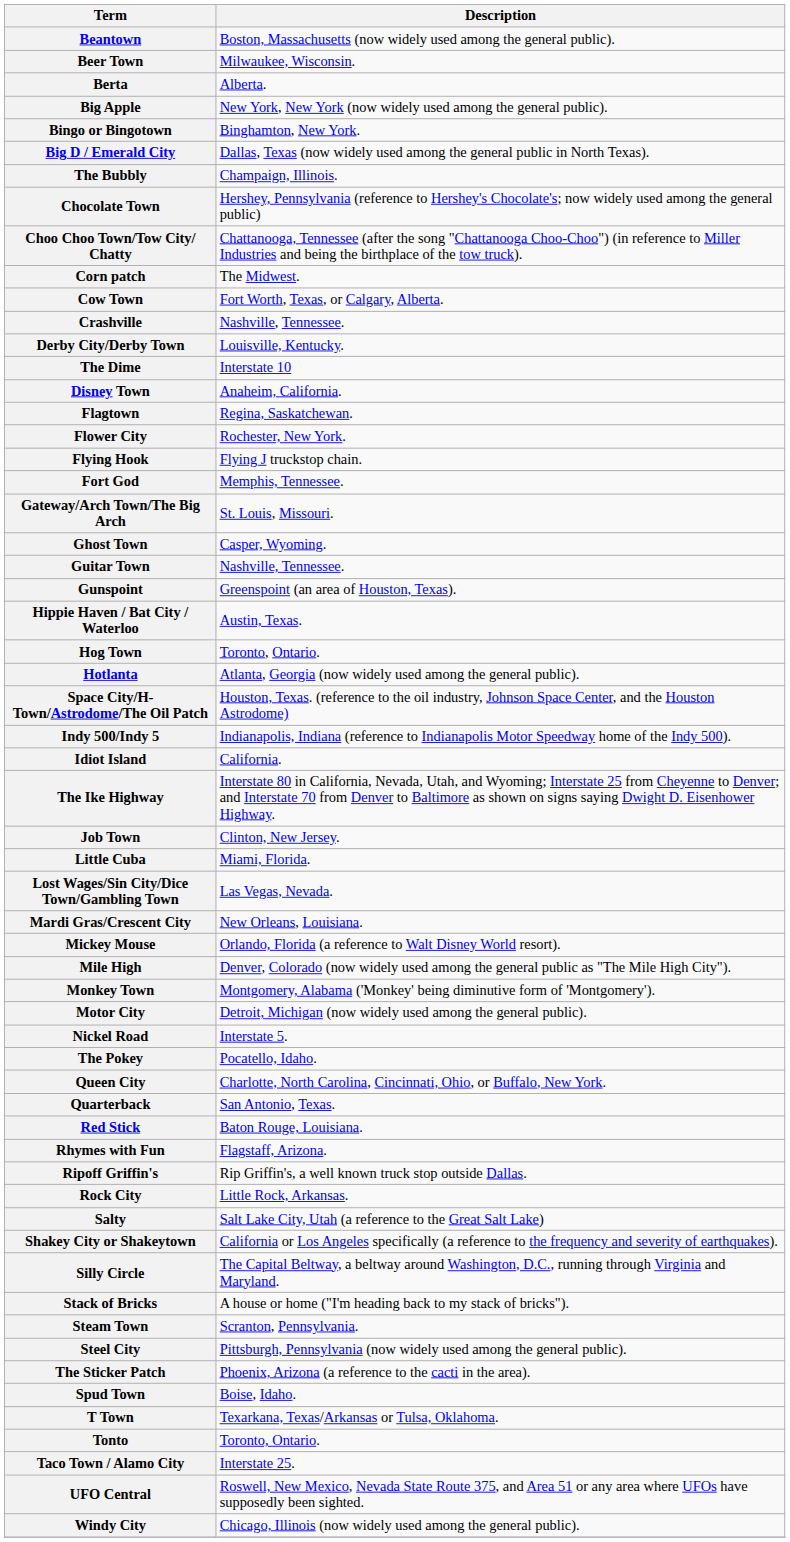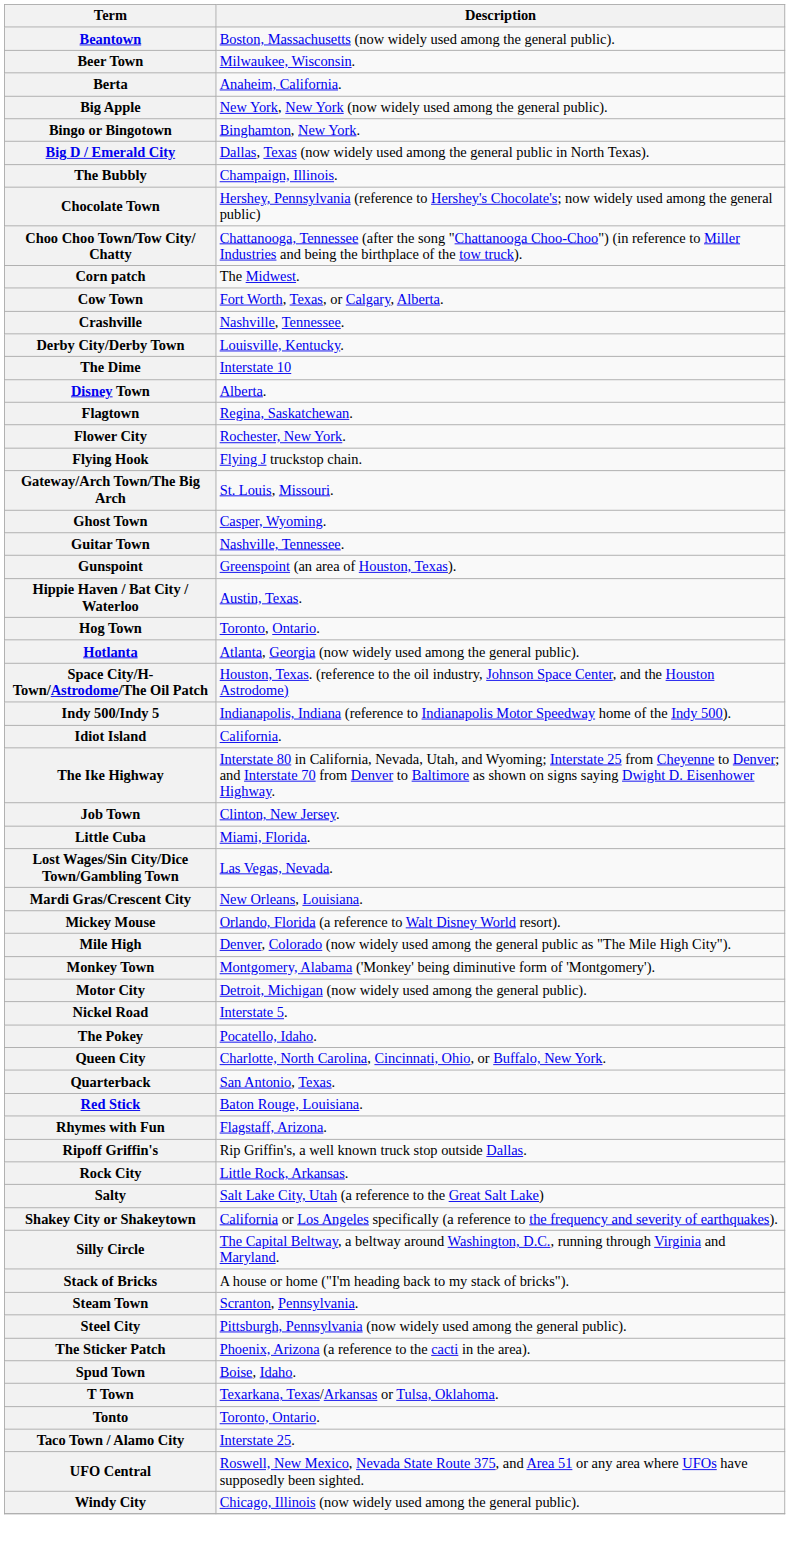Berta | Description: Alberta. -> Anaheim, California.
Disney Town | Description: Anaheim, California. -> Alberta.
- row: Fort God | Memphis, Tennessee.
